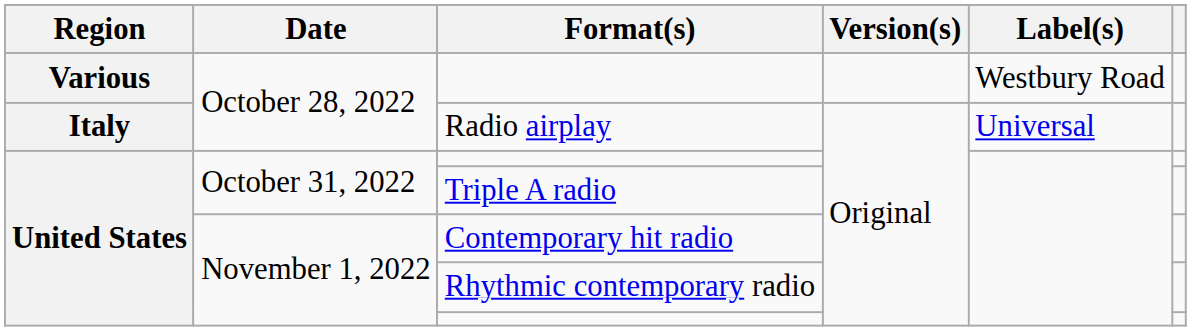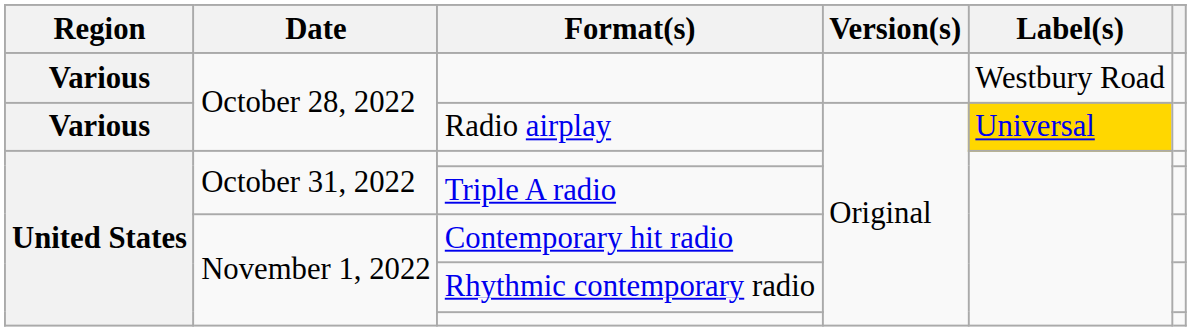Radio airplay | Region: Italy -> Various
Radio airplay | Label(s): no background -> gold background
